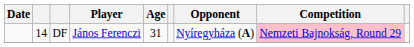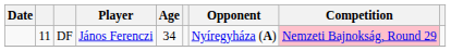DF | column 2: 14 -> 11
DF | Age: 31 -> 34
